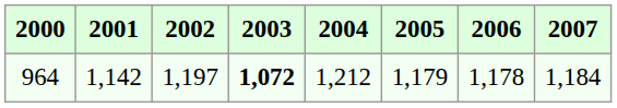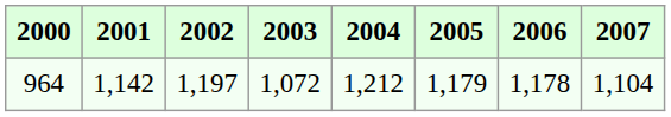964 | 2003: bold -> normal
964 | 2007: 1,184 -> 1,104
